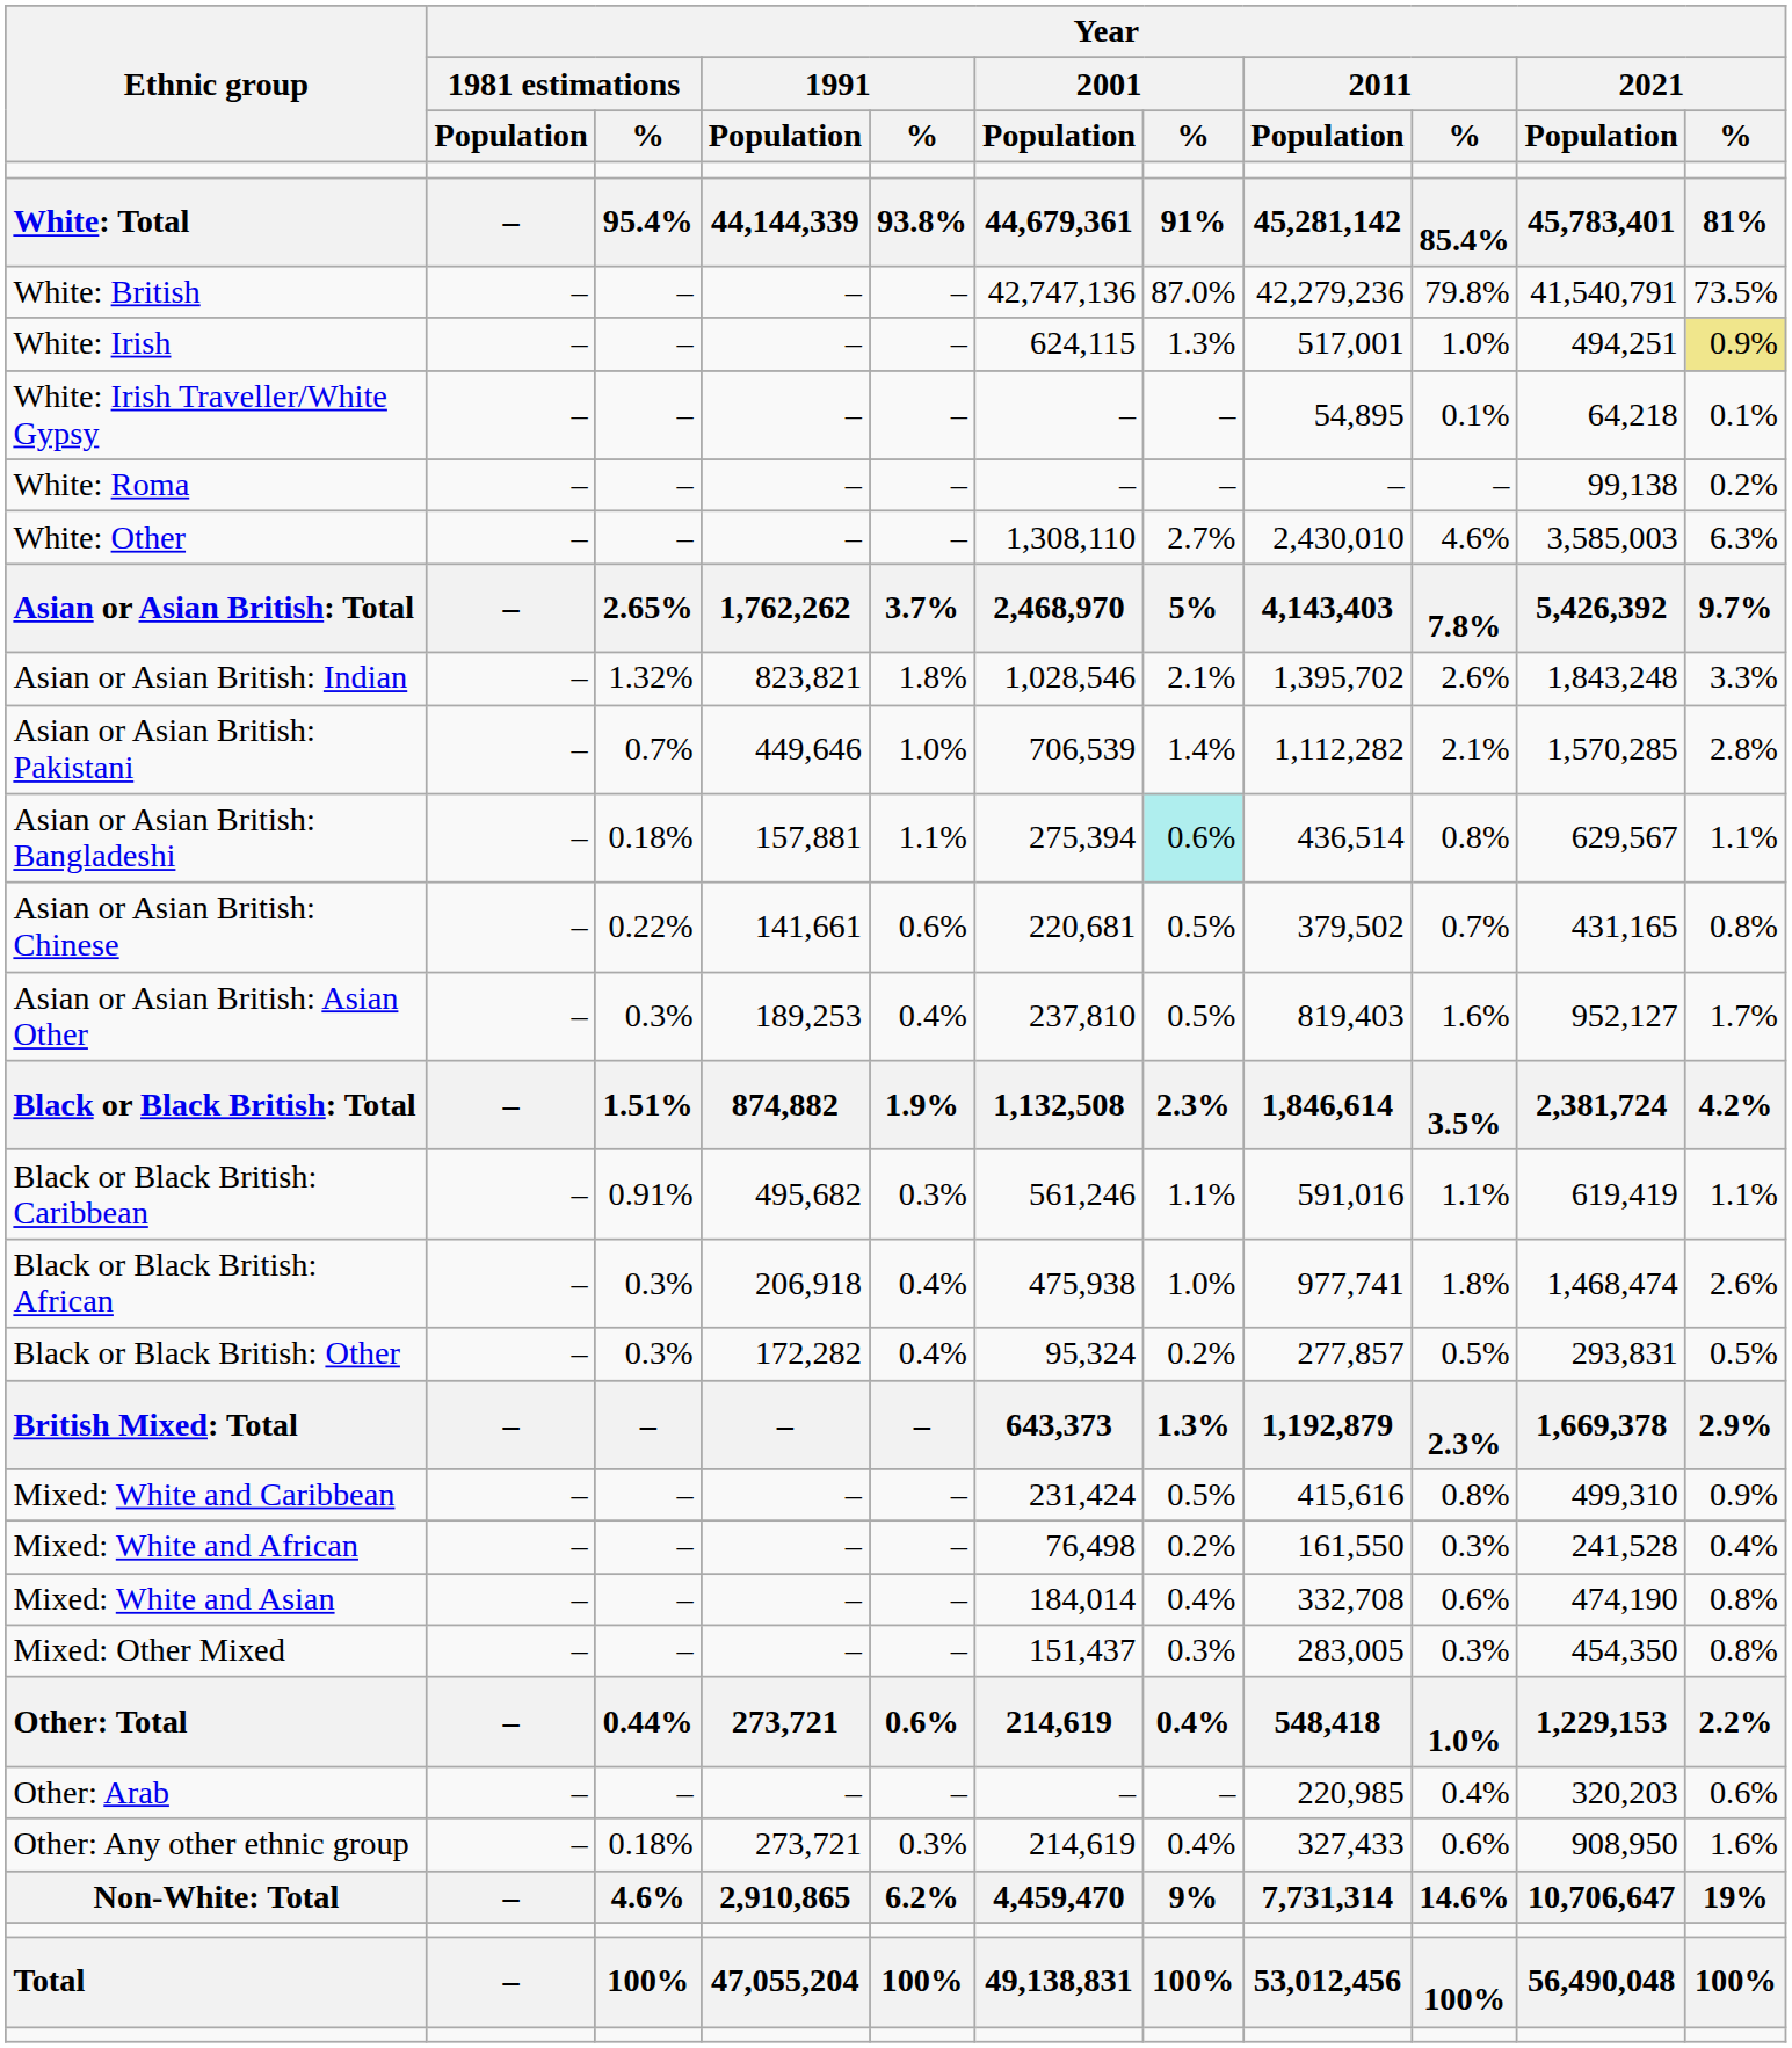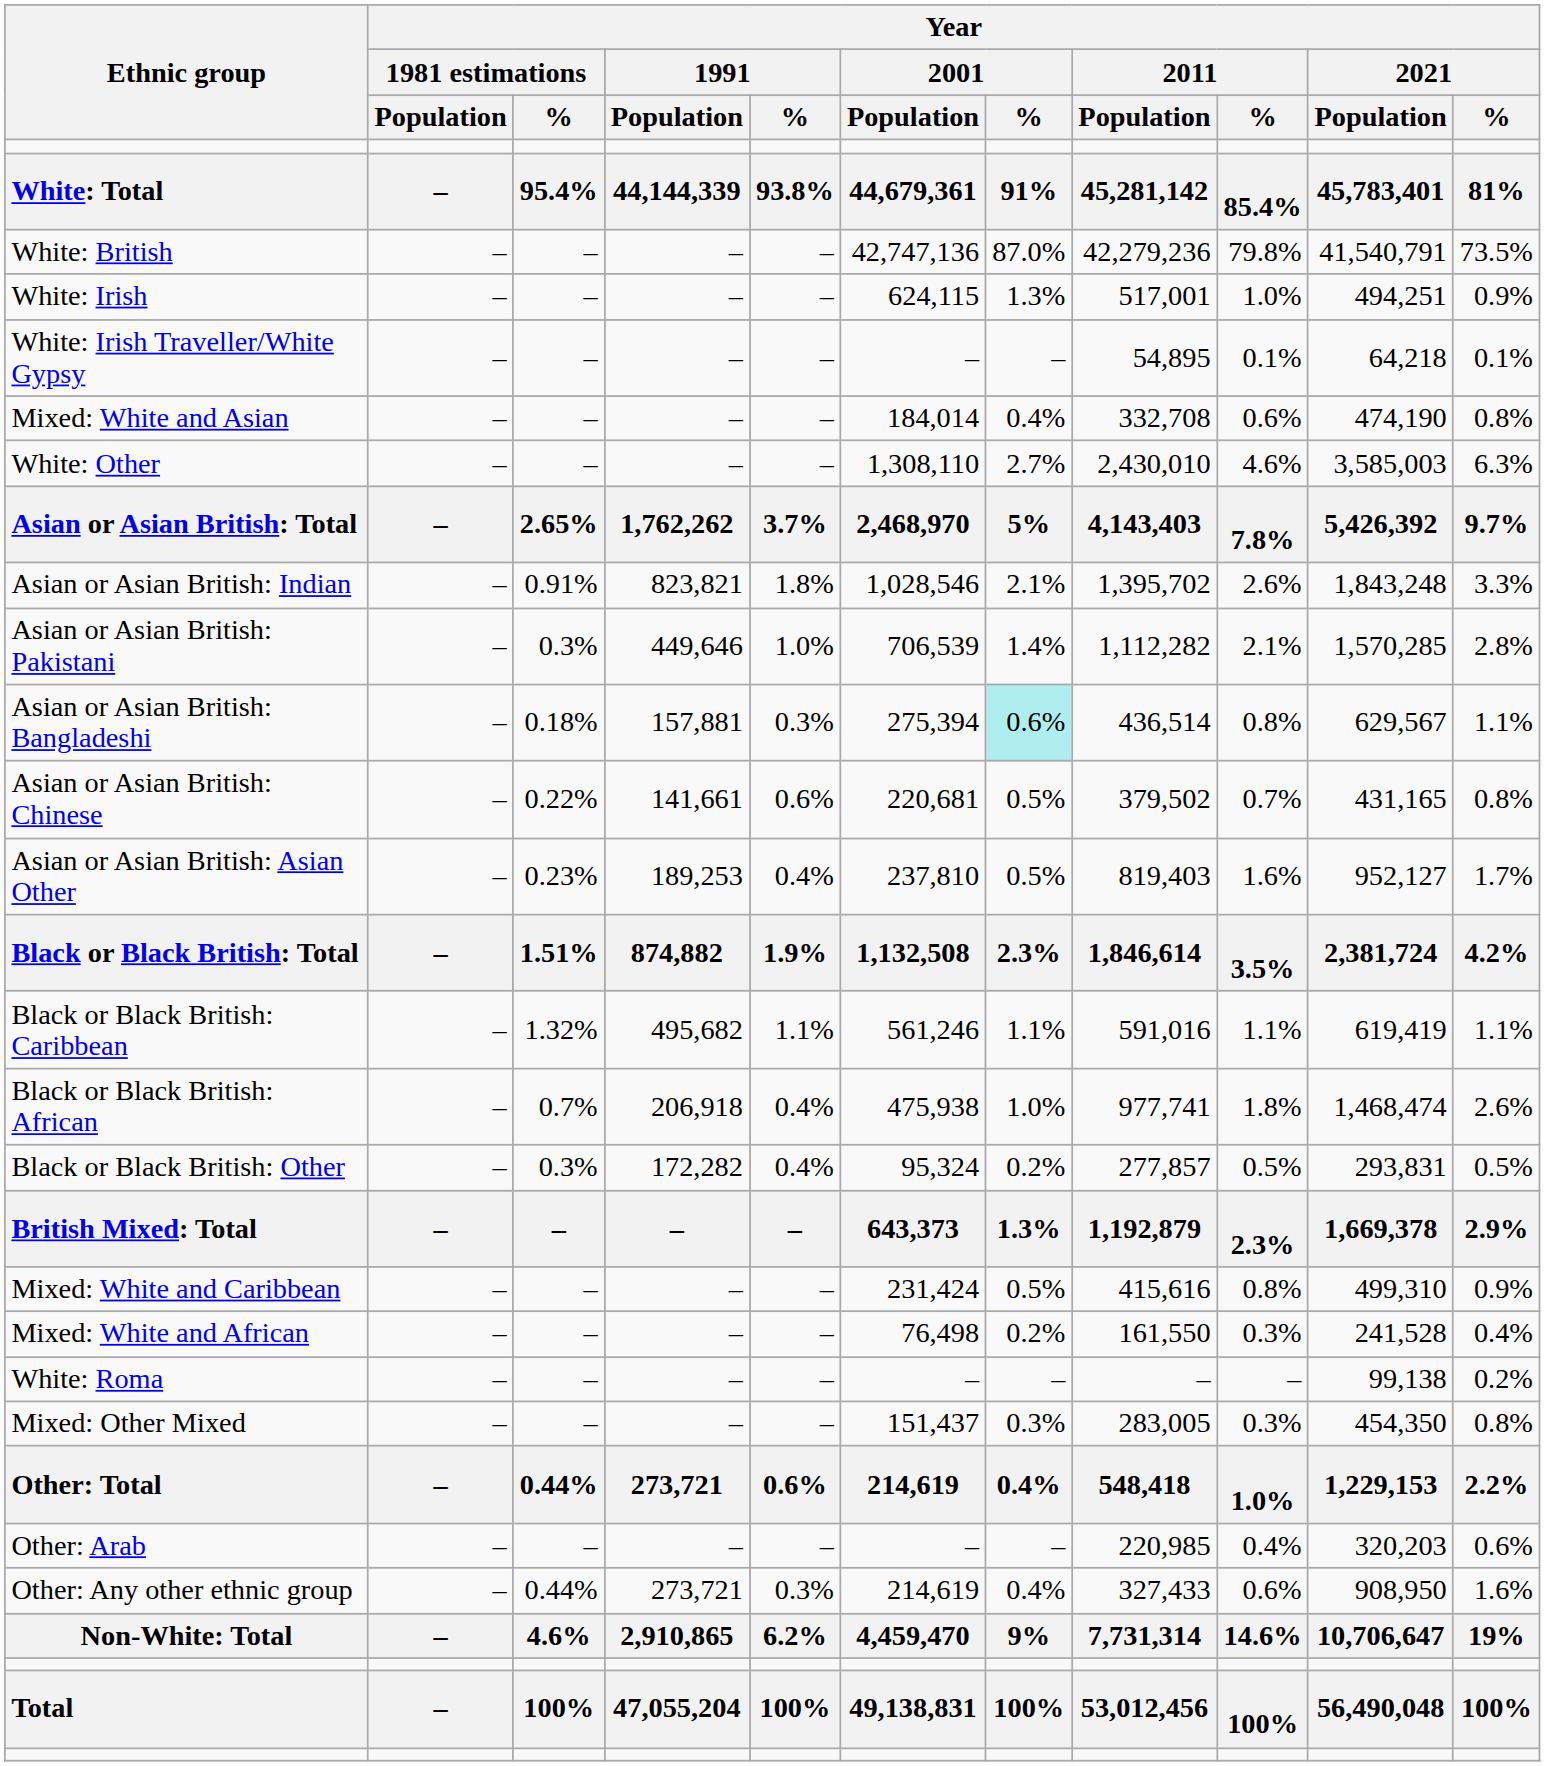White: Irish | Year / 2021 / %: khaki background -> no background
rows swapped: White: Roma <-> Mixed: White and Asian
Asian or Asian British: Indian | Year / 1981 estimations / %: 1.32% -> 0.91%
Asian or Asian British: Pakistani | Year / 1981 estimations / %: 0.7% -> 0.3%
Asian or Asian British: Bangladeshi | Year / 1991 / %: 1.1% -> 0.3%
Asian or Asian British: Asian Other | Year / 1981 estimations / %: 0.3% -> 0.23%
Black or Black British: Caribbean | Year / 1981 estimations / %: 0.91% -> 1.32%
Black or Black British: Caribbean | Year / 1991 / %: 0.3% -> 1.1%
Black or Black British: African | Year / 1981 estimations / %: 0.3% -> 0.7%
Other: Any other ethnic group | Year / 1981 estimations / %: 0.18% -> 0.44%
